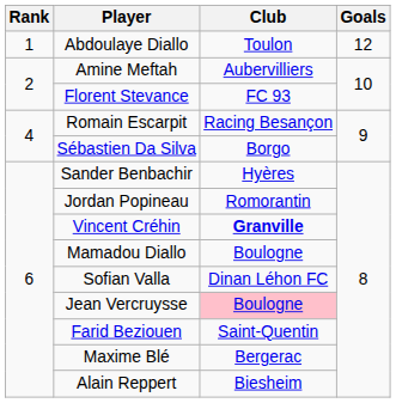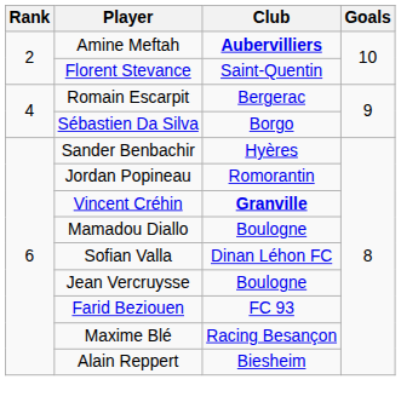- row: 1 | Abdoulaye Diallo | Toulon | 12
Amine Meftah | Club: normal -> bold
Florent Stevance | Club: FC 93 -> Saint-Quentin
Romain Escarpit | Club: Racing Besançon -> Bergerac
Jean Vercruysse | Club: pink background -> no background
Farid Beziouen | Club: Saint-Quentin -> FC 93
Maxime Blé | Club: Bergerac -> Racing Besançon
